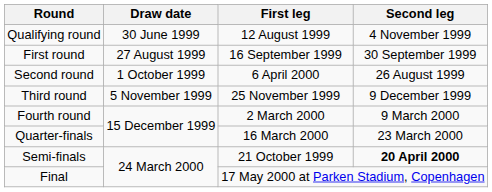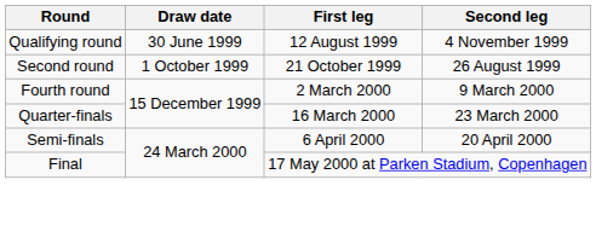- row: First round | 27 August 1999 | 16 September 1999 | 30 September 1999
Second round | First leg: 6 April 2000 -> 21 October 1999
- row: Third round | 5 November 1999 | 25 November 1999 | 9 December 1999
Semi-finals | First leg: 21 October 1999 -> 6 April 2000
Semi-finals | Second leg: bold -> normal
